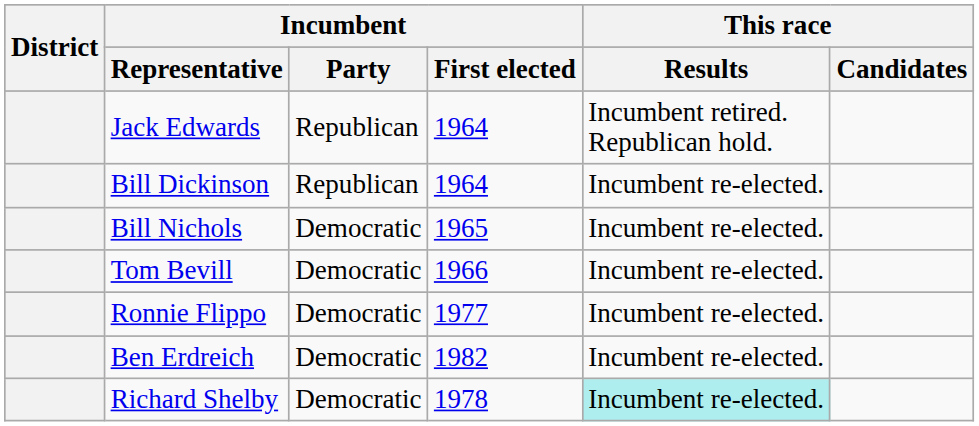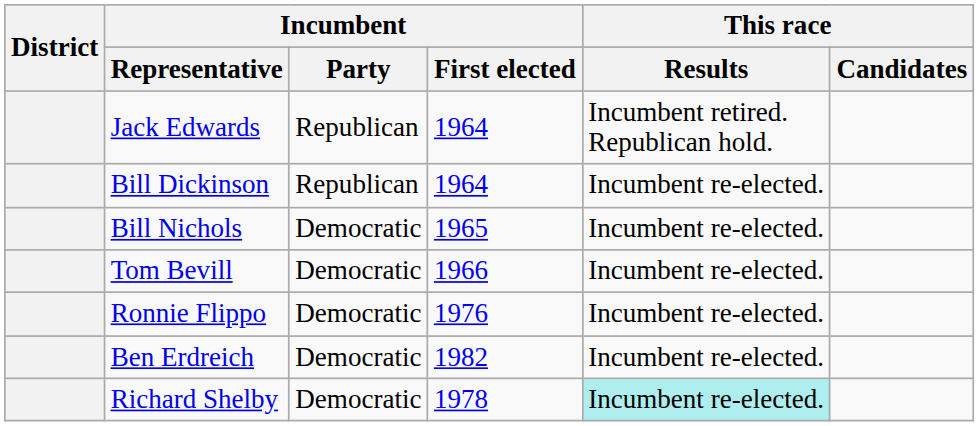Ronnie Flippo | Incumbent / First elected: 1977 -> 1976
